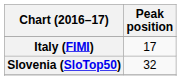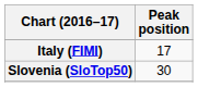Slovenia (SloTop50) | Peak position: 32 -> 30
